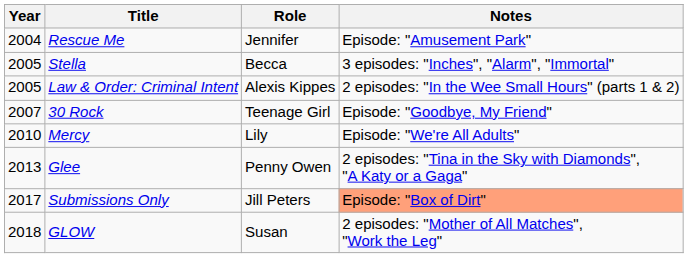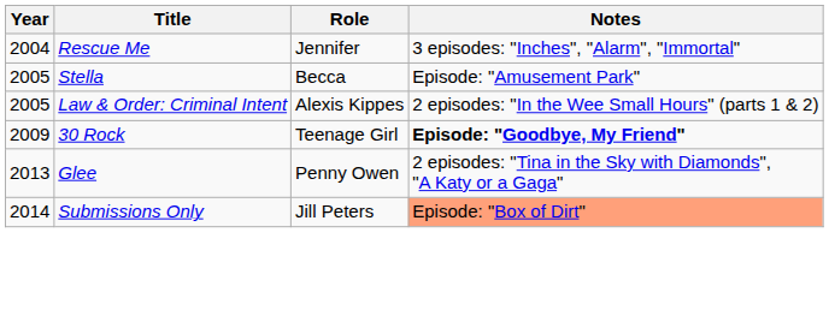Rescue Me | Notes: Episode: "Amusement Park" -> 3 episodes: "Inches", "Alarm", "Immortal"
Stella | Notes: 3 episodes: "Inches", "Alarm", "Immortal" -> Episode: "Amusement Park"
30 Rock | Year: 2007 -> 2009
30 Rock | Notes: normal -> bold
- row: 2010 | Mercy | Lily | Episode: "We're All Adults"
Submissions Only | Year: 2017 -> 2014
- row: 2018 | GLOW | Susan | 2 episodes: "Mother of All Matches", "Work the Leg"
